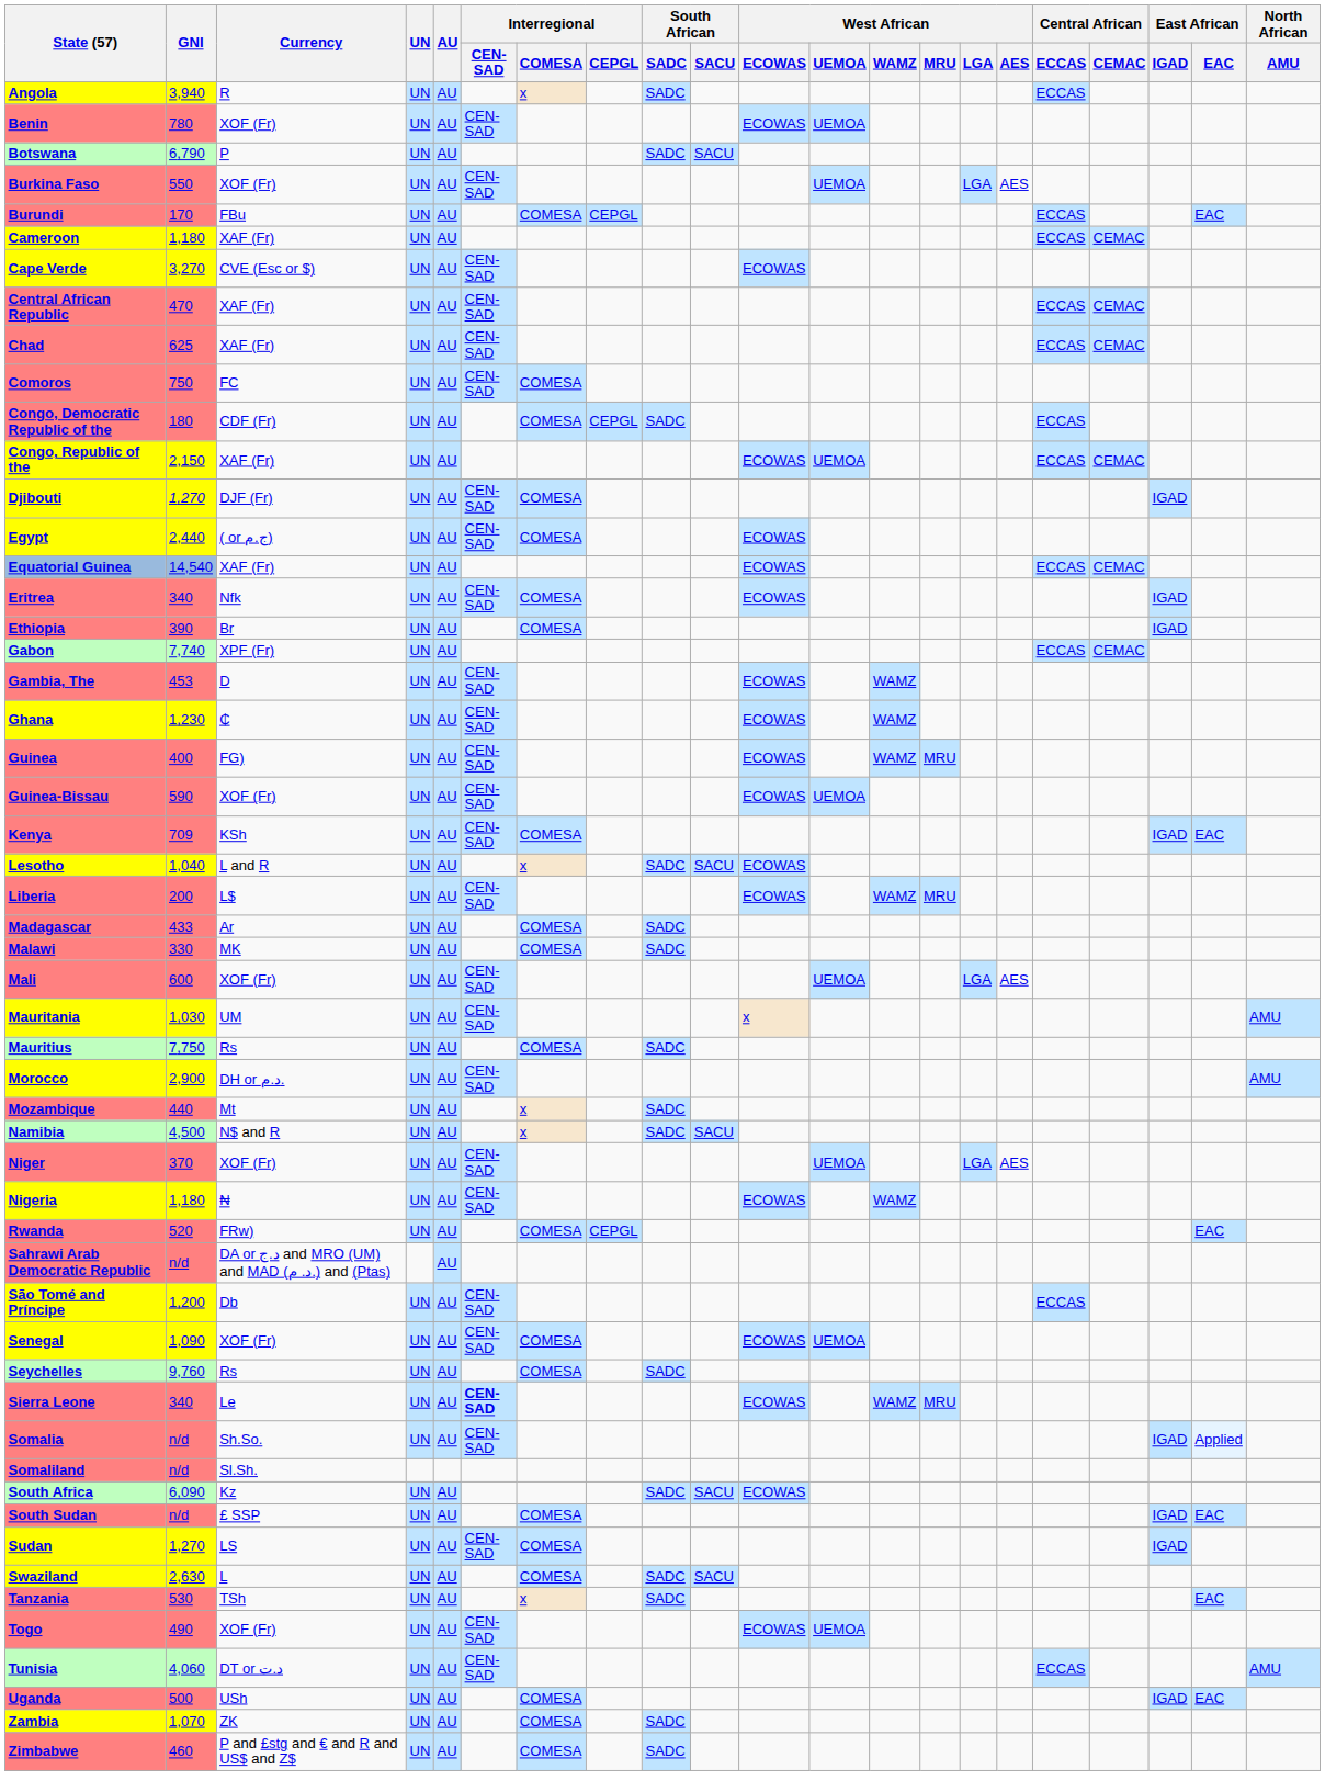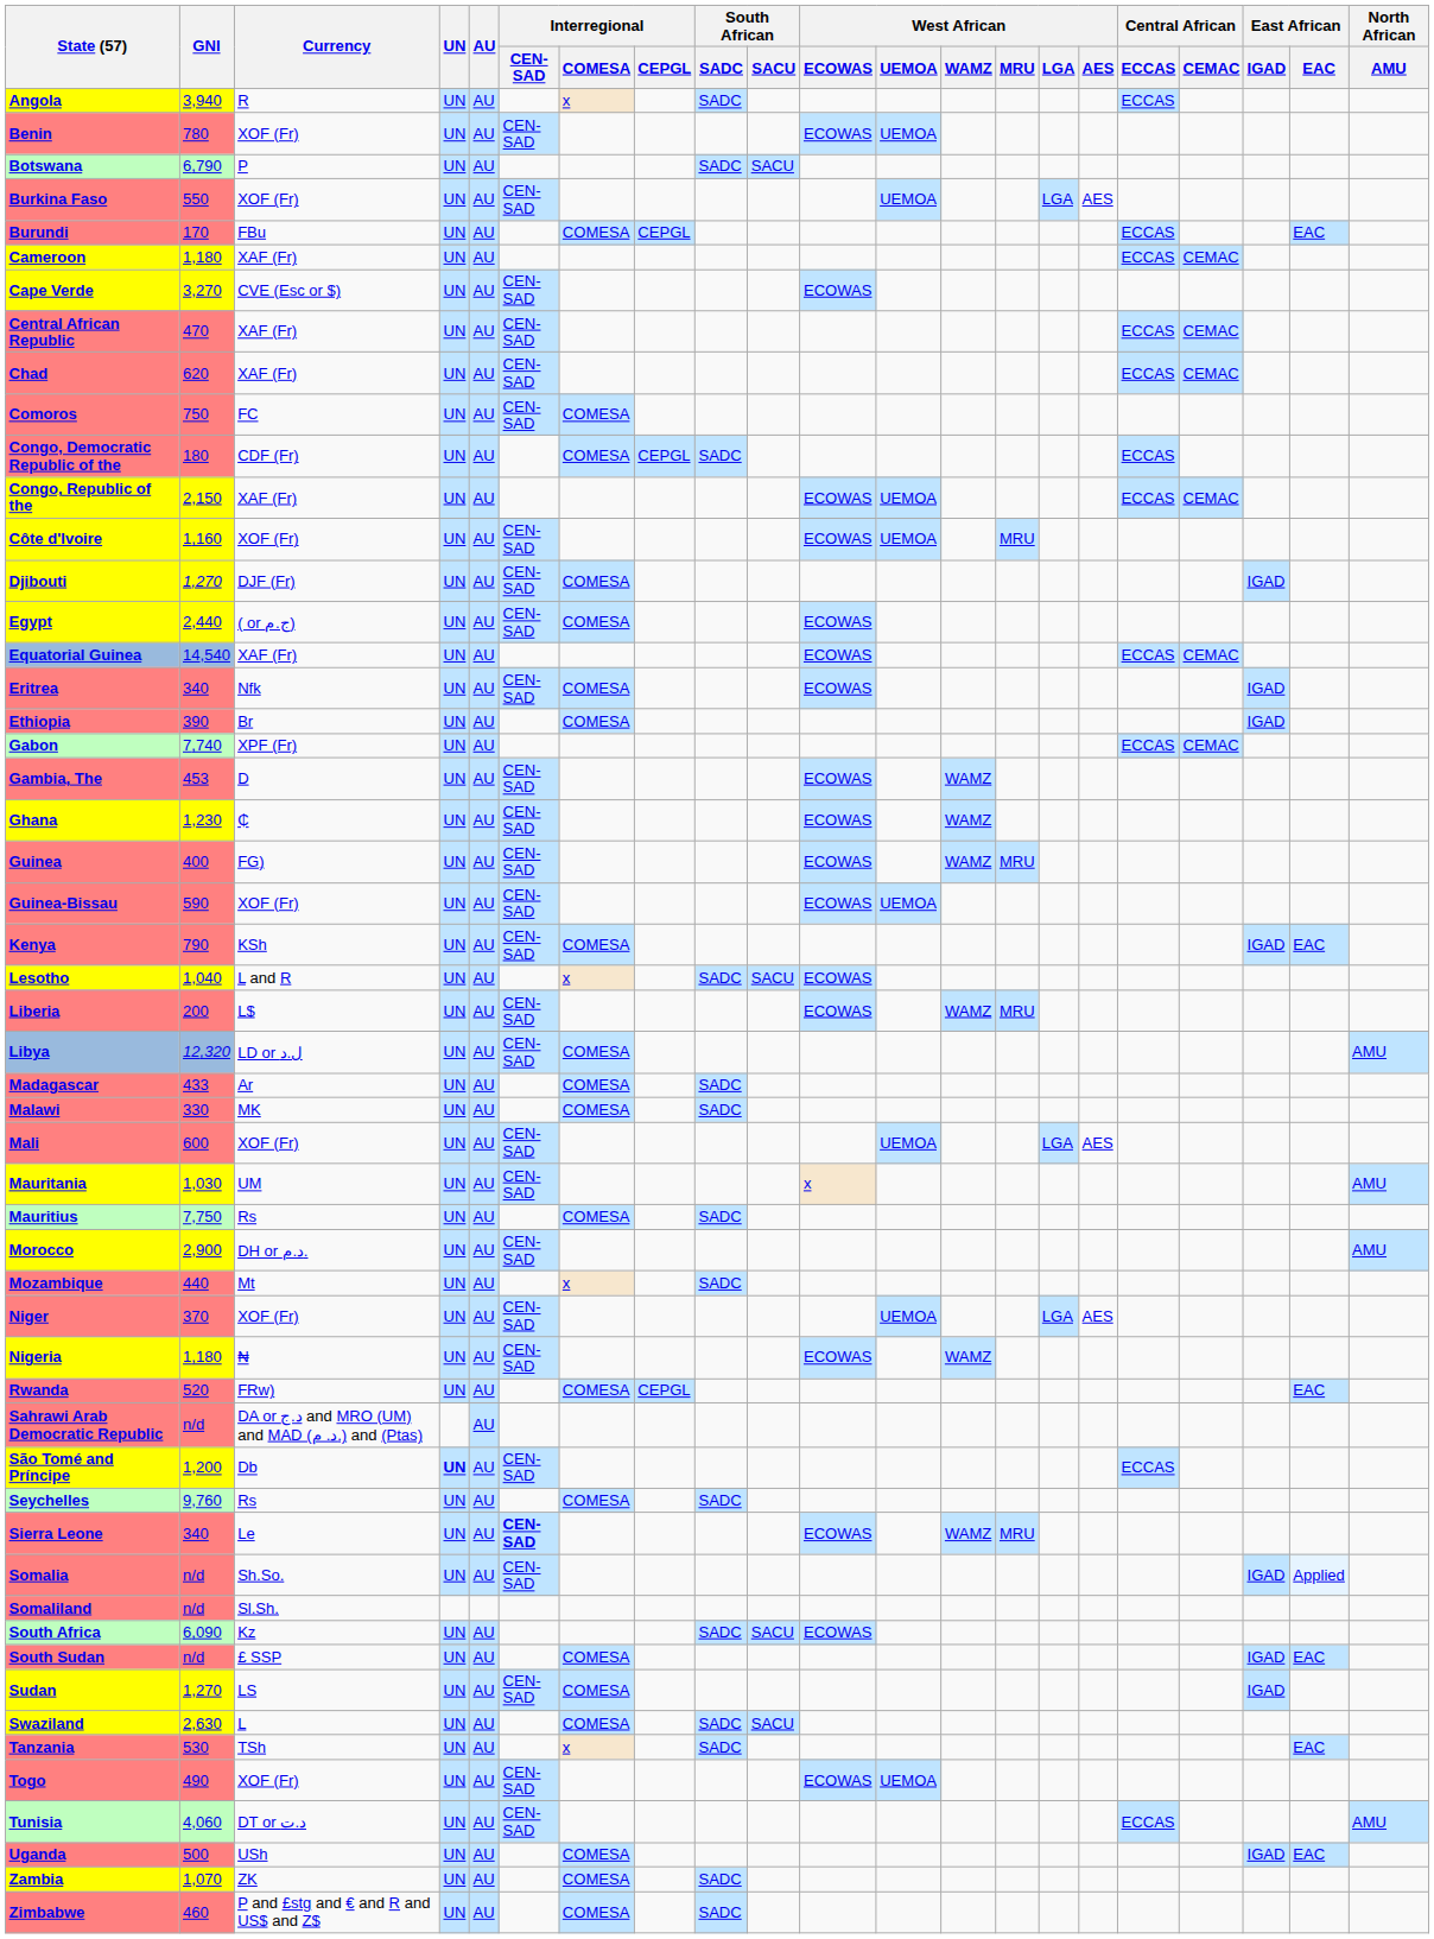Chad | GNI: 625 -> 620
+ row: Côte d'Ivoire | 1,160 | XOF (Fr) | UN | AU | CEN-SAD | ECOWAS | UEMOA | MRU
Kenya | GNI: 709 -> 790
+ row: Libya | 12,320 | LD or ل.د | UN | AU | CEN-SAD | COMESA | AMU
- row: Namibia | 4,500 | N$ and R | UN | AU | x | SADC | SACU
São Tomé and Príncipe | UN: normal -> bold
- row: Senegal | 1,090 | XOF (Fr) | UN | AU | CEN-SAD | COMESA | ECOWAS | UEMOA
